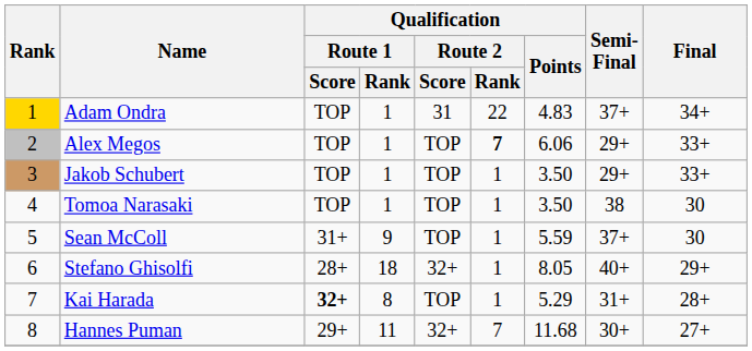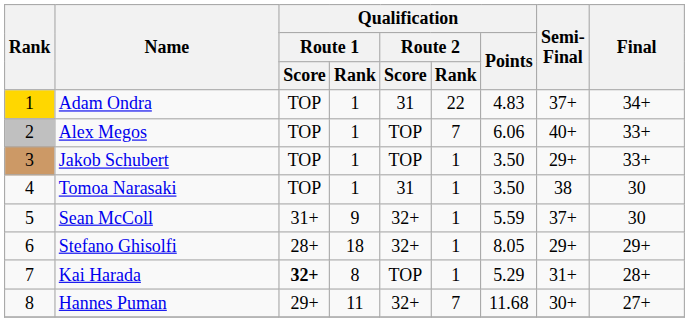Alex Megos | Qualification / Route 2 / Rank: bold -> normal
Alex Megos | Semi-Final: 29+ -> 40+
Tomoa Narasaki | Qualification / Route 2 / Score: TOP -> 31
Sean McColl | Qualification / Route 2 / Score: TOP -> 32+
Stefano Ghisolfi | Semi-Final: 40+ -> 29+
